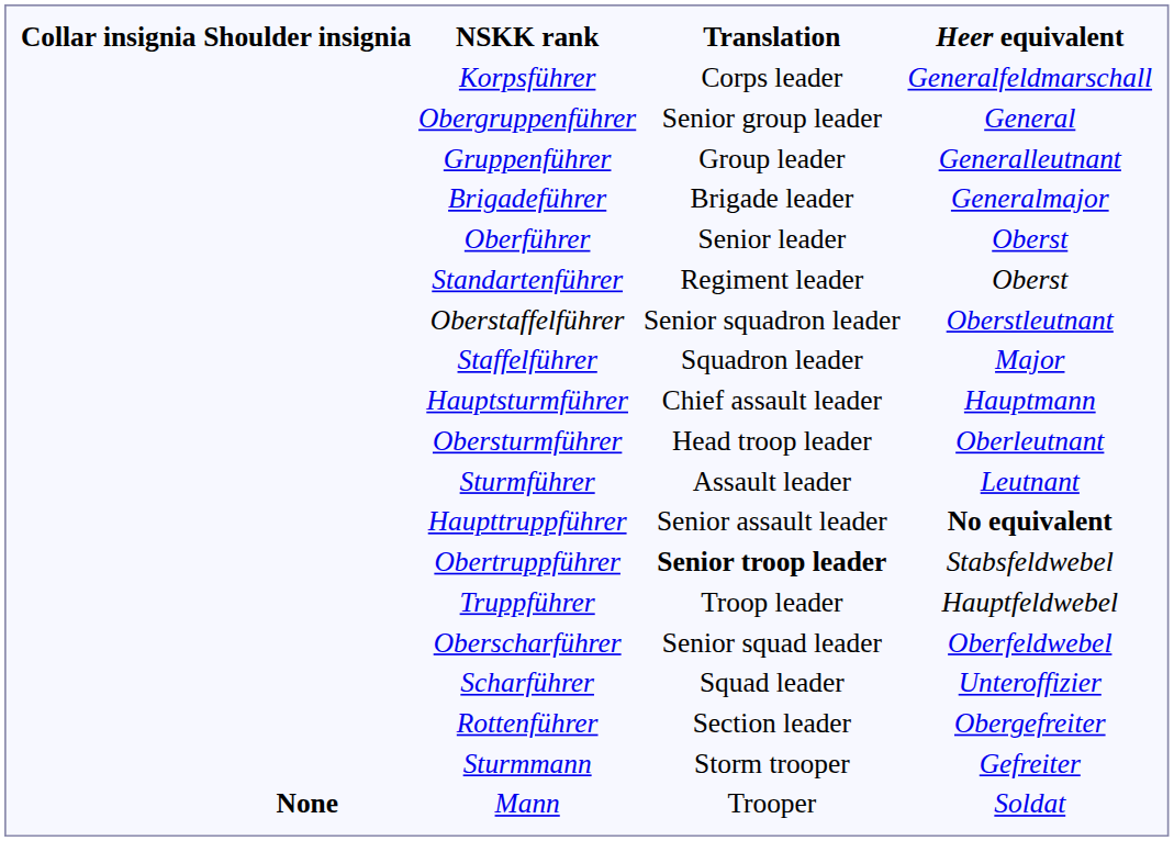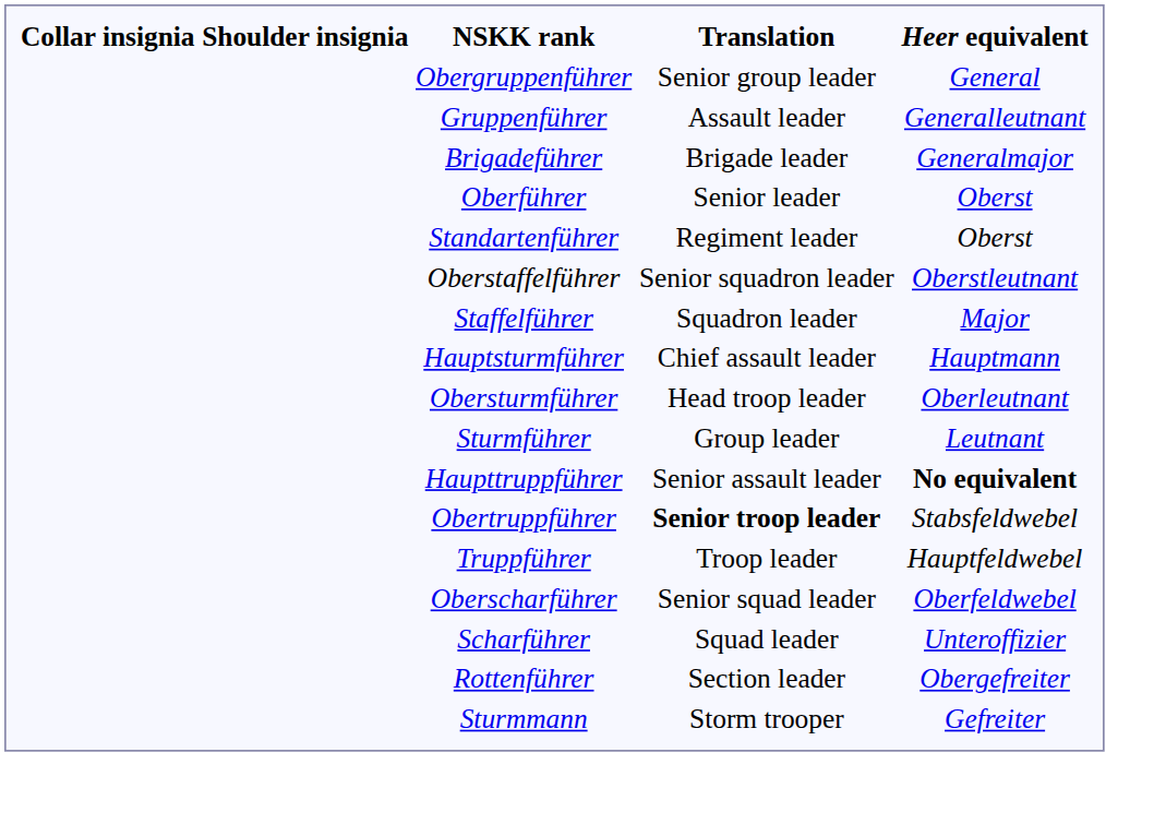- row: Korpsführer | Corps leader | Generalfeldmarschall
Gruppenführer | Translation: Group leader -> Assault leader
Sturmführer | Translation: Assault leader -> Group leader
- row: None | Mann | Trooper | Soldat
